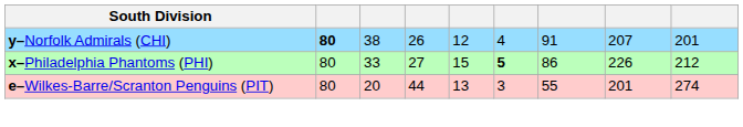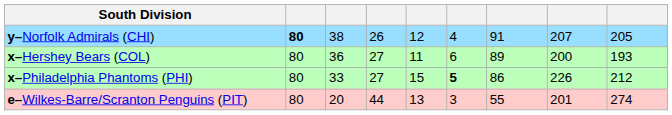y–Norfolk Admirals (CHI) | column 9: 201 -> 205
+ row: x–Hershey Bears (COL) | 80 | 36 | 27 | 11 | 6 | 89 | 200 | 193
